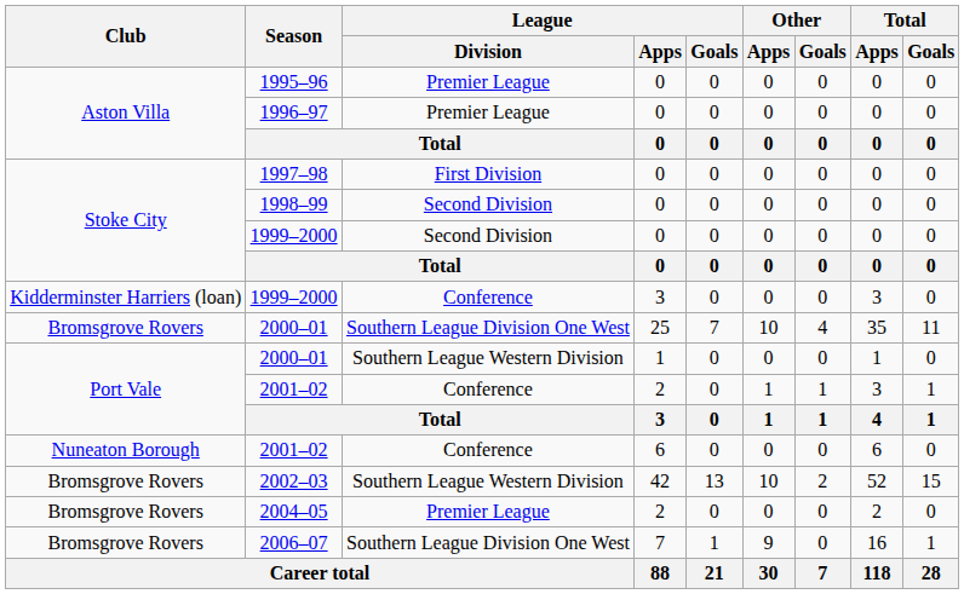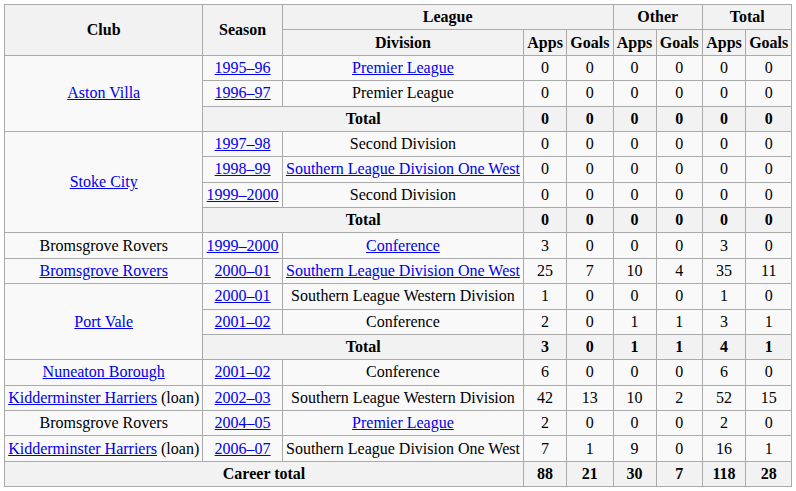1997–98 | League / Division: First Division -> Second Division
1998–99 | League / Division: Second Division -> Southern League Division One West
1999–2000 / 3 | Club: Kidderminster Harriers (loan) -> Bromsgrove Rovers
2002–03 | Club: Bromsgrove Rovers -> Kidderminster Harriers (loan)
2006–07 | Club: Bromsgrove Rovers -> Kidderminster Harriers (loan)
